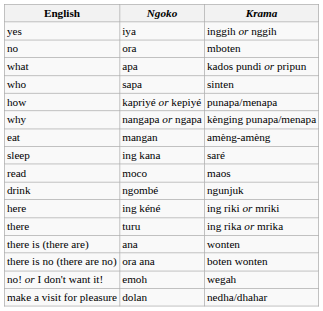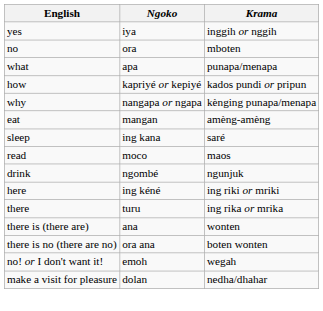what | Krama: kados pundi or pripun -> punapa/menapa
- row: who | sapa | sinten
how | Krama: punapa/menapa -> kados pundi or pripun
